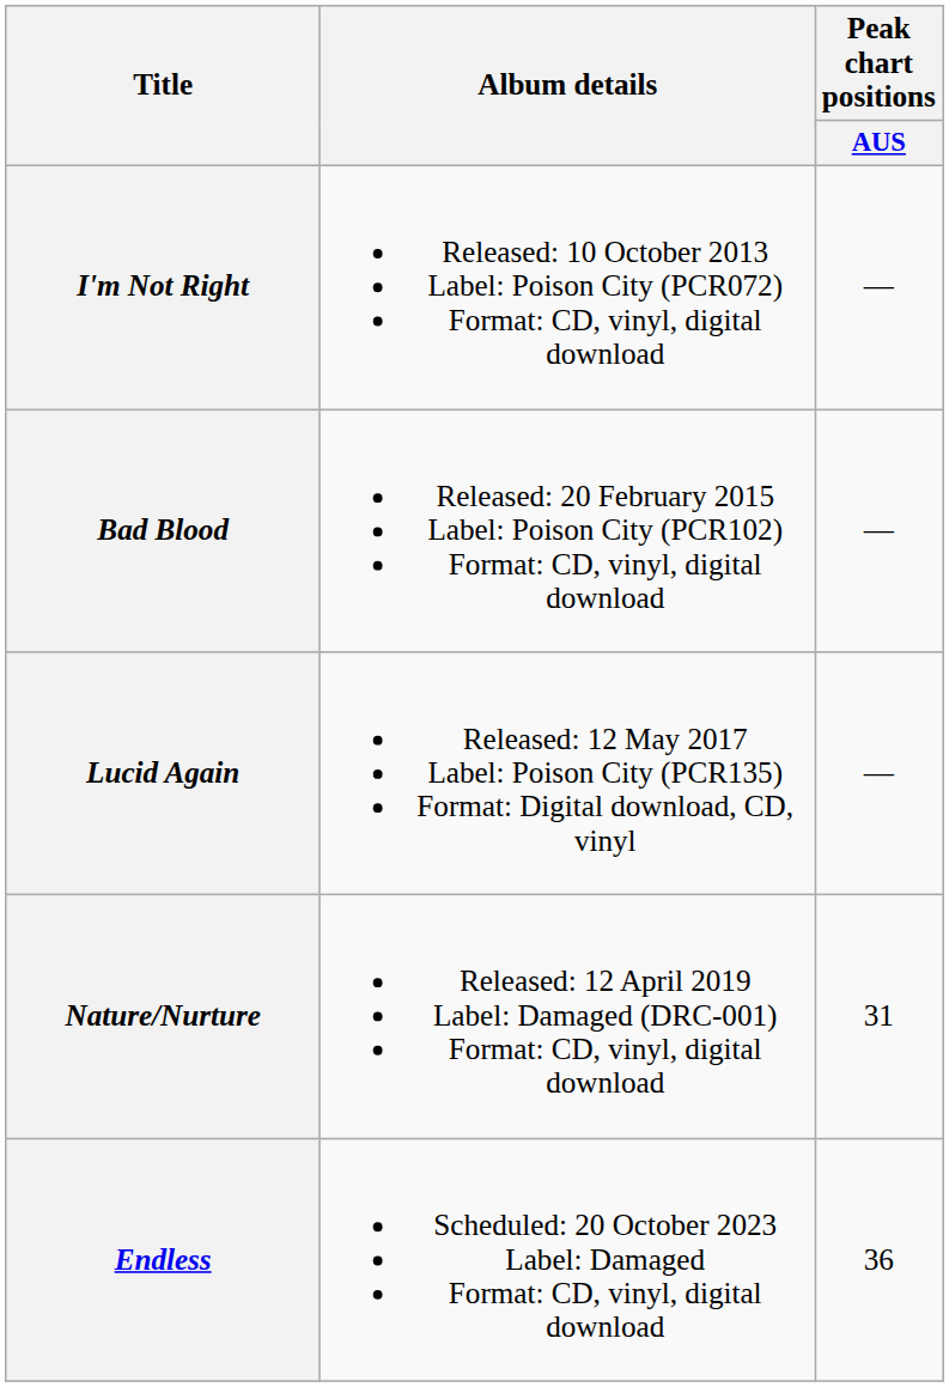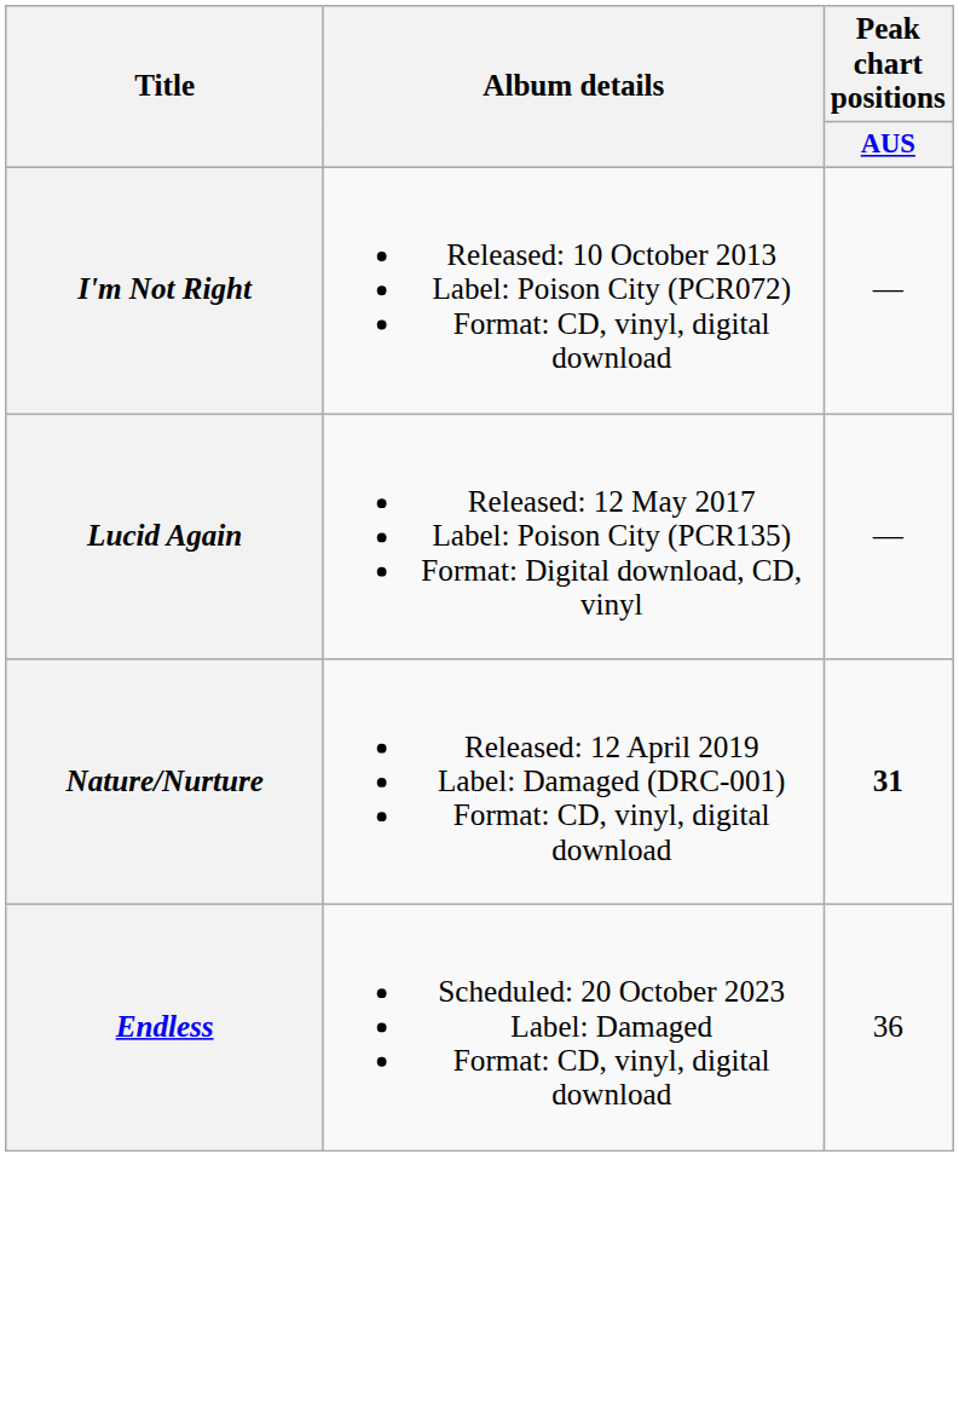- row: Bad Blood | Released: 20 February 2015 Label: Poison City (PCR102) Format: CD, vinyl, digital download | —
Nature/Nurture | Peak chart positions / AUS: normal -> bold
